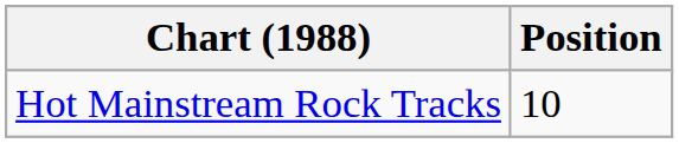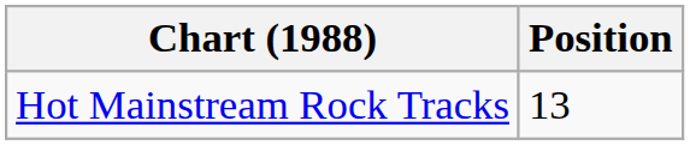Hot Mainstream Rock Tracks | Position: 10 -> 13
